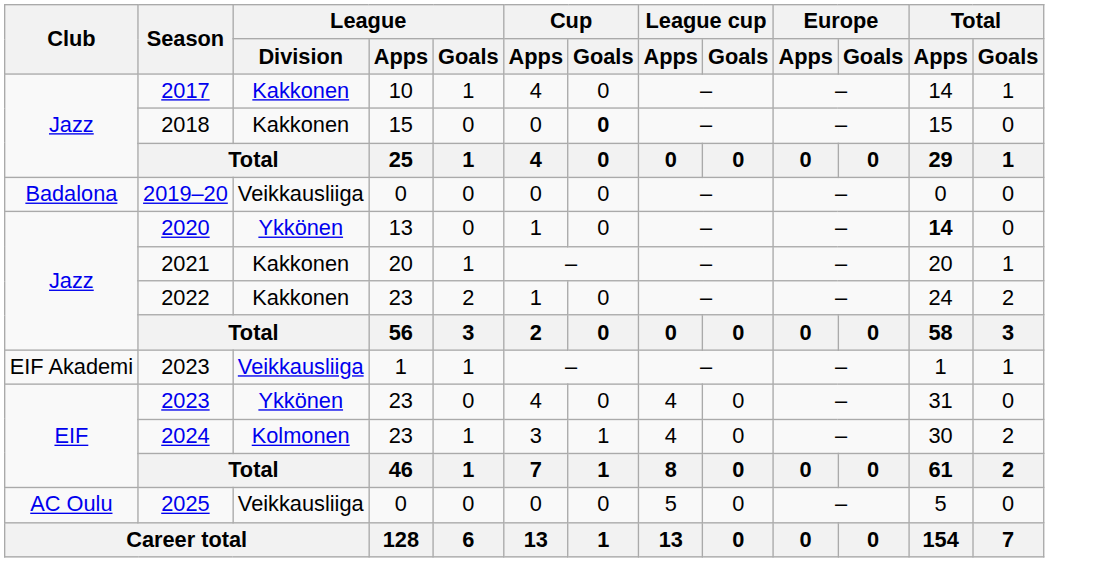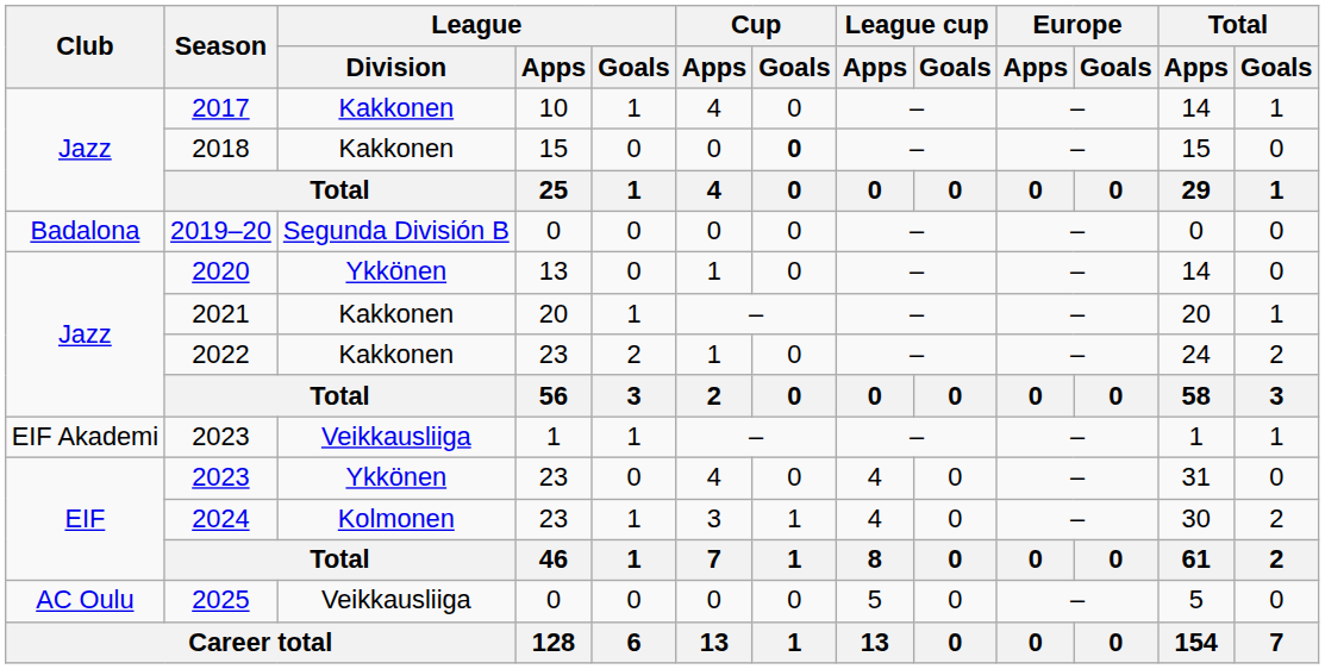2019–20 | League / Division: Veikkausliiga -> Segunda División B
2020 | Total / Apps: bold -> normal
